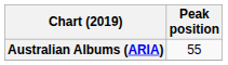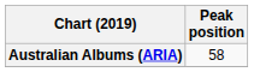Australian Albums (ARIA) | Peak position: 55 -> 58
